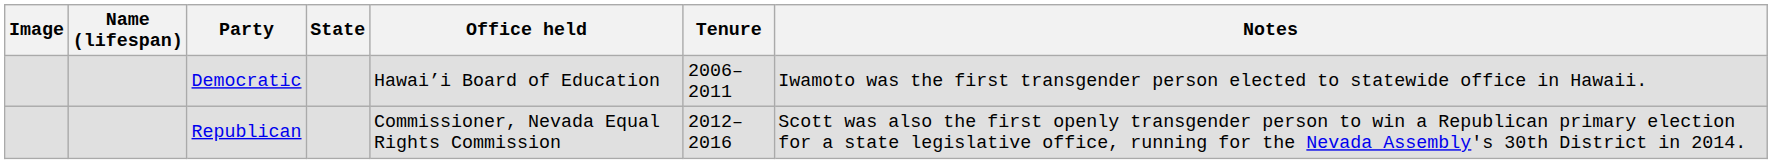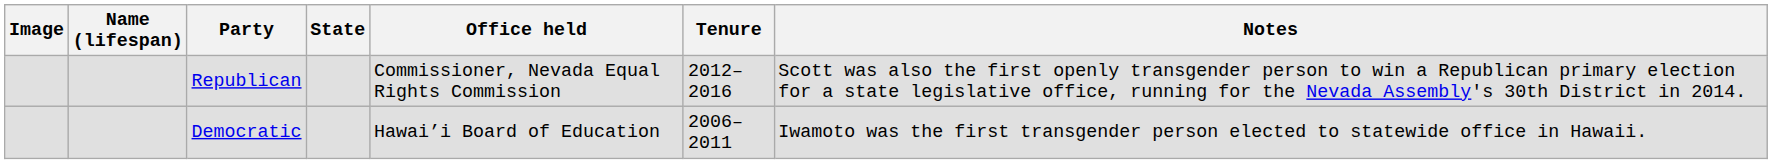rows swapped: Democratic <-> Republican
